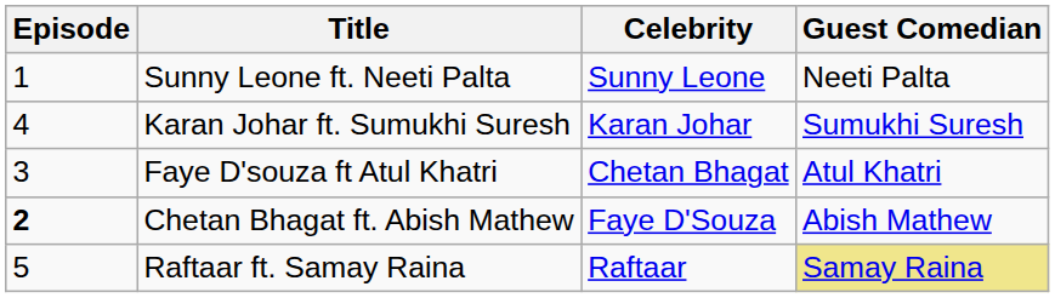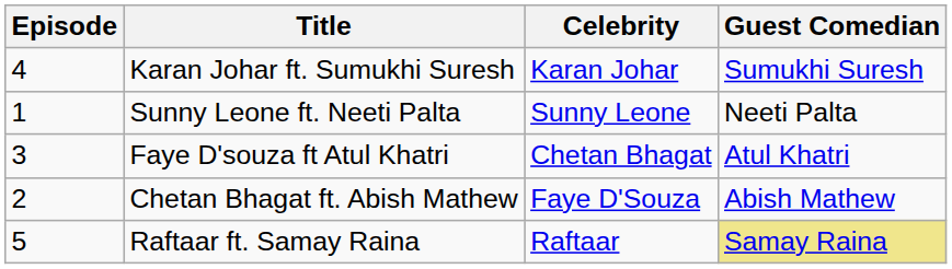rows swapped: Sunny Leone ft. Neeti Palta <-> Karan Johar ft. Sumukhi Suresh
Chetan Bhagat ft. Abish Mathew | Episode: bold -> normal
